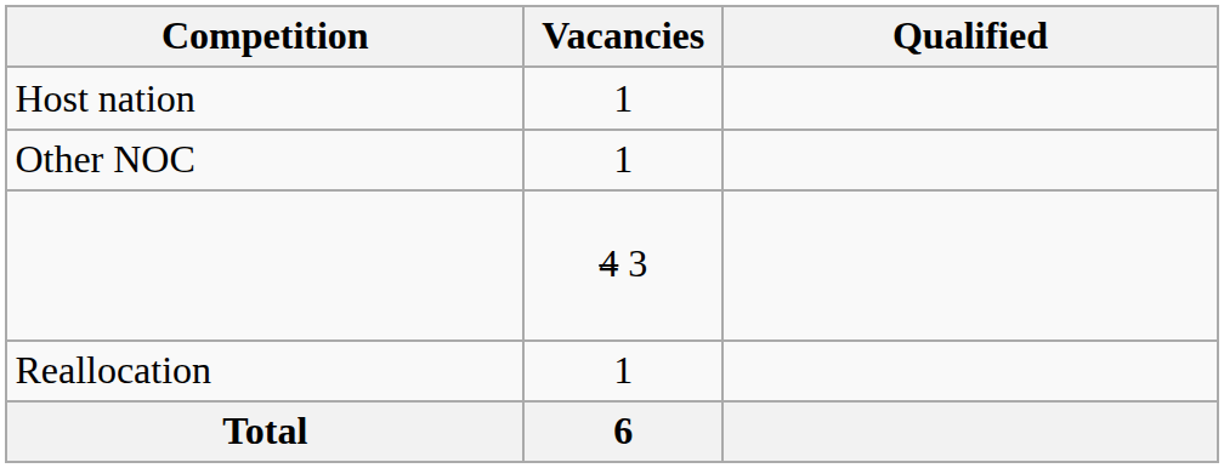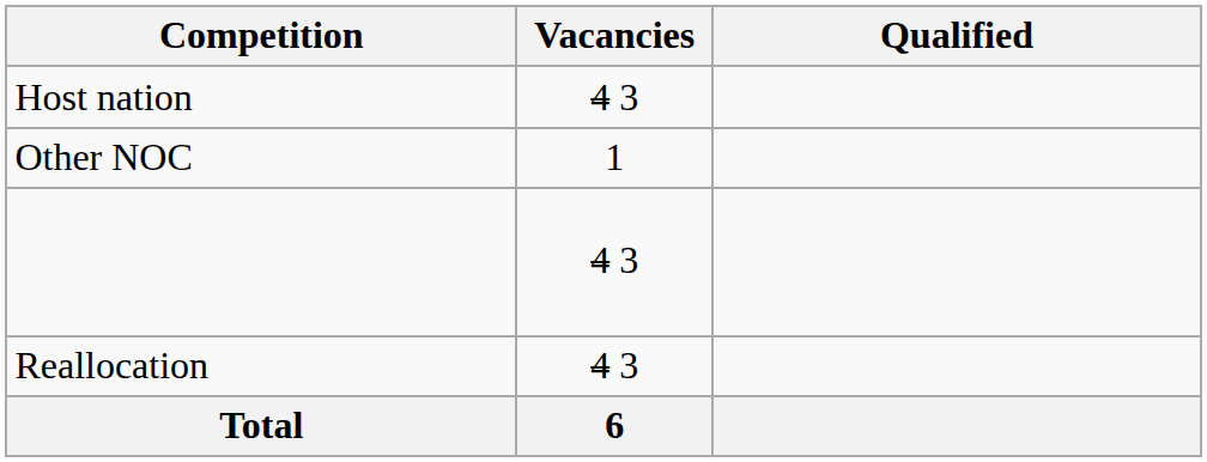Host nation | Vacancies: 1 -> 4 3
Reallocation | Vacancies: 1 -> 4 3
